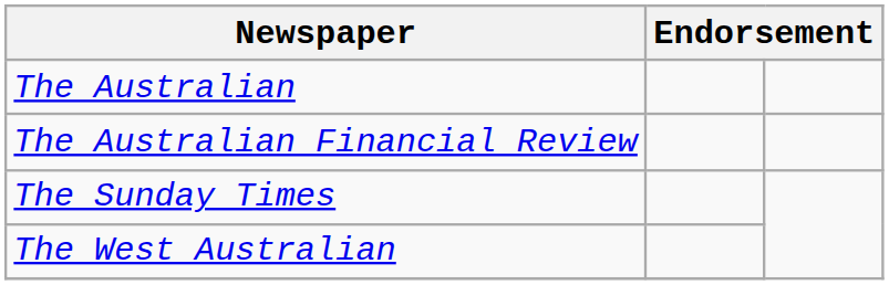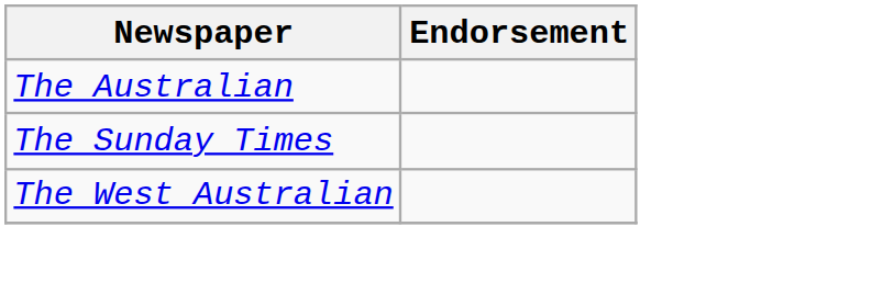- row: The Australian Financial Review
